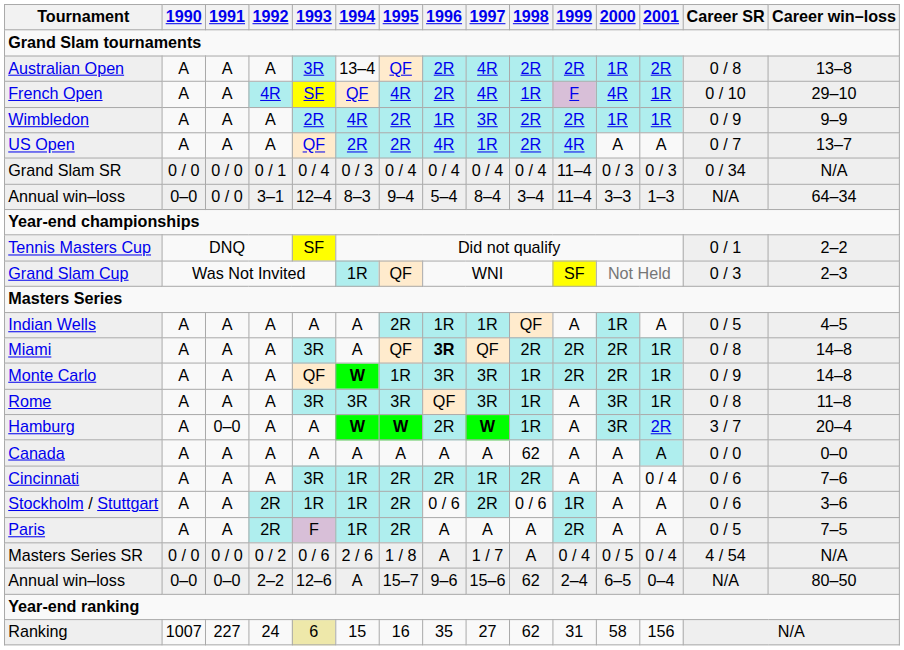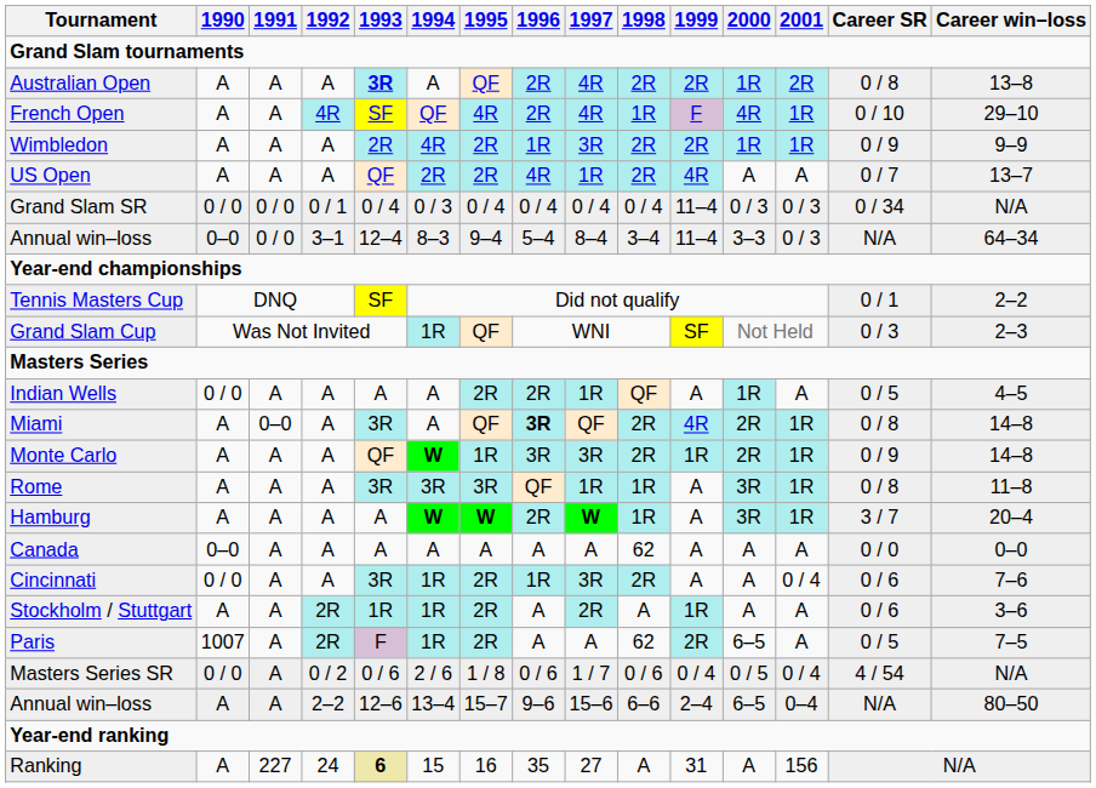Australian Open | 1993: normal -> bold
Australian Open | 1994: 13–4 -> A
Annual win–loss / 3–1 | 2001: 1–3 -> 0 / 3
Indian Wells | 1990: A -> 0 / 0
Indian Wells | 1996: 1R -> 2R
Miami | 1991: A -> 0–0
Miami | 1999: 2R -> 4R
Monte Carlo | 1998: 1R -> 2R
Monte Carlo | 1999: 2R -> 1R
Rome | 1997: 3R -> 1R
Hamburg | 1991: 0–0 -> A
Hamburg | 2001: 2R -> 1R
Canada | 1990: A -> 0–0
Canada | 2001: paleturquoise background -> no background
Cincinnati | 1990: A -> 0 / 0
Cincinnati | 1996: 2R -> 1R
Cincinnati | 1997: 1R -> 3R
Stockholm / Stuttgart | 1996: 0 / 6 -> A
Stockholm / Stuttgart | 1998: 0 / 6 -> A
Paris | 1990: A -> 1007
Paris | 1998: A -> 62
Paris | 2000: A -> 6–5
Masters Series SR | 1991: 0 / 0 -> A
Masters Series SR | 1996: A -> 0 / 6
Masters Series SR | 1998: A -> 0 / 6
Annual win–loss / 2–2 | 1990: 0–0 -> A
Annual win–loss / 2–2 | 1991: 0–0 -> A
Annual win–loss / 2–2 | 1994: A -> 13–4
Annual win–loss / 2–2 | 1998: 62 -> 6–6
Ranking | 1990: 1007 -> A
Ranking | 1993: normal -> bold
Ranking | 1998: 62 -> A
Ranking | 2000: 58 -> A
